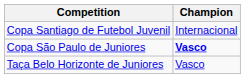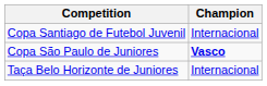Taça Belo Horizonte de Juniores | Champion: Vasco -> Internacional
